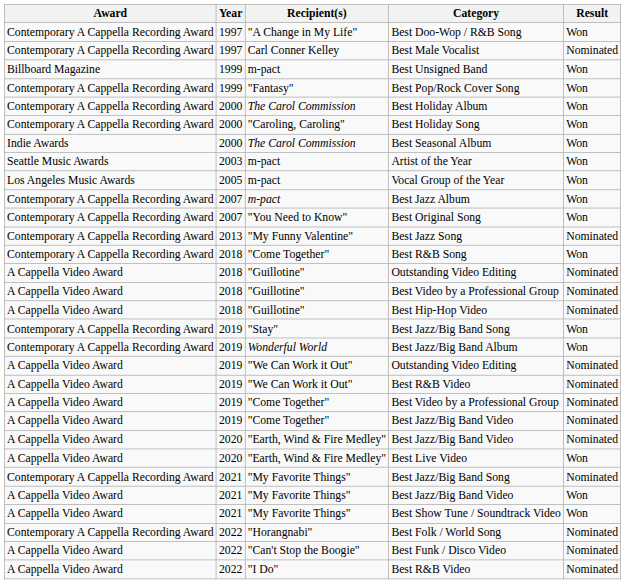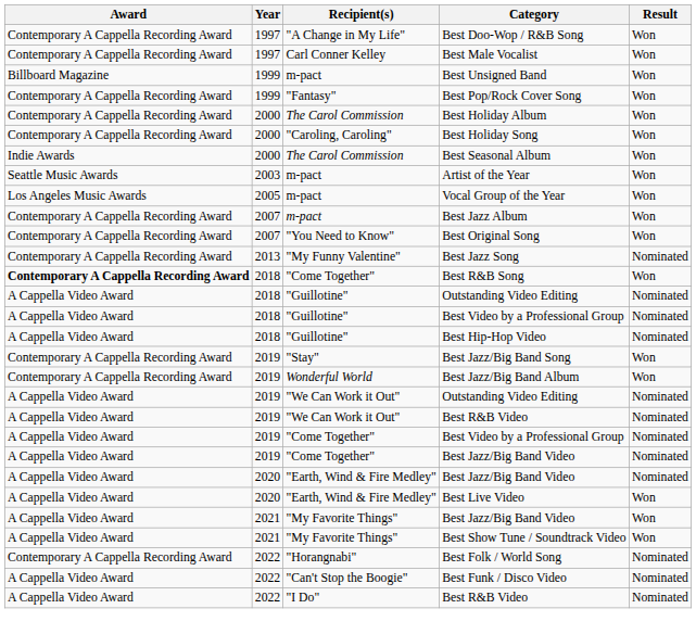Best Male Vocalist | Result: Nominated -> Won
Best R&B Song | Award: normal -> bold
- row: Contemporary A Cappella Recording Award | 2021 | "My Favorite Things" | Best Jazz/Big Band Song | Nominated
